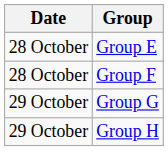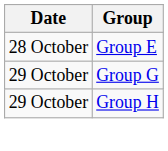- row: 28 October | Group F
